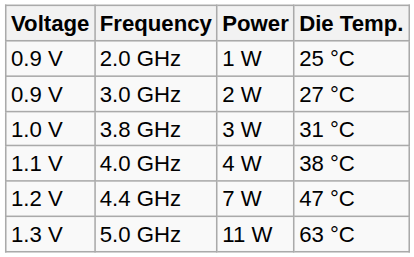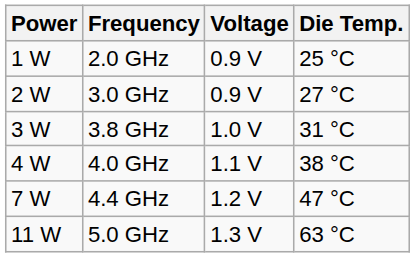columns swapped: Voltage <-> Power
